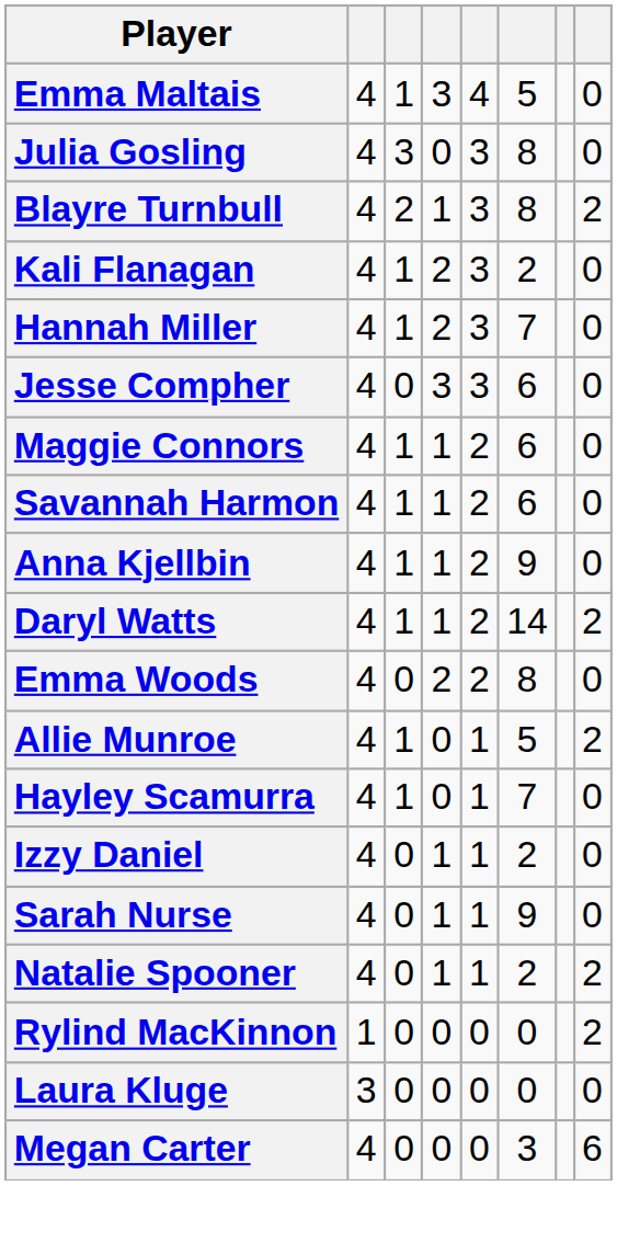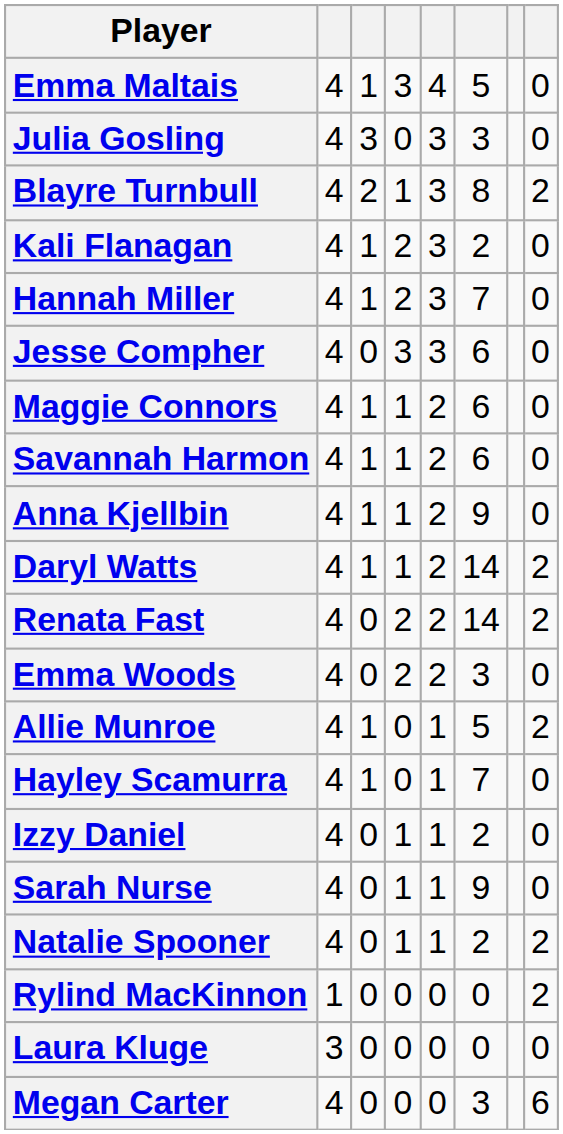Julia Gosling | column 6: 8 -> 3
+ row: Renata Fast | 4 | 0 | 2 | 2 | 14 | 2
Emma Woods | column 6: 8 -> 3
